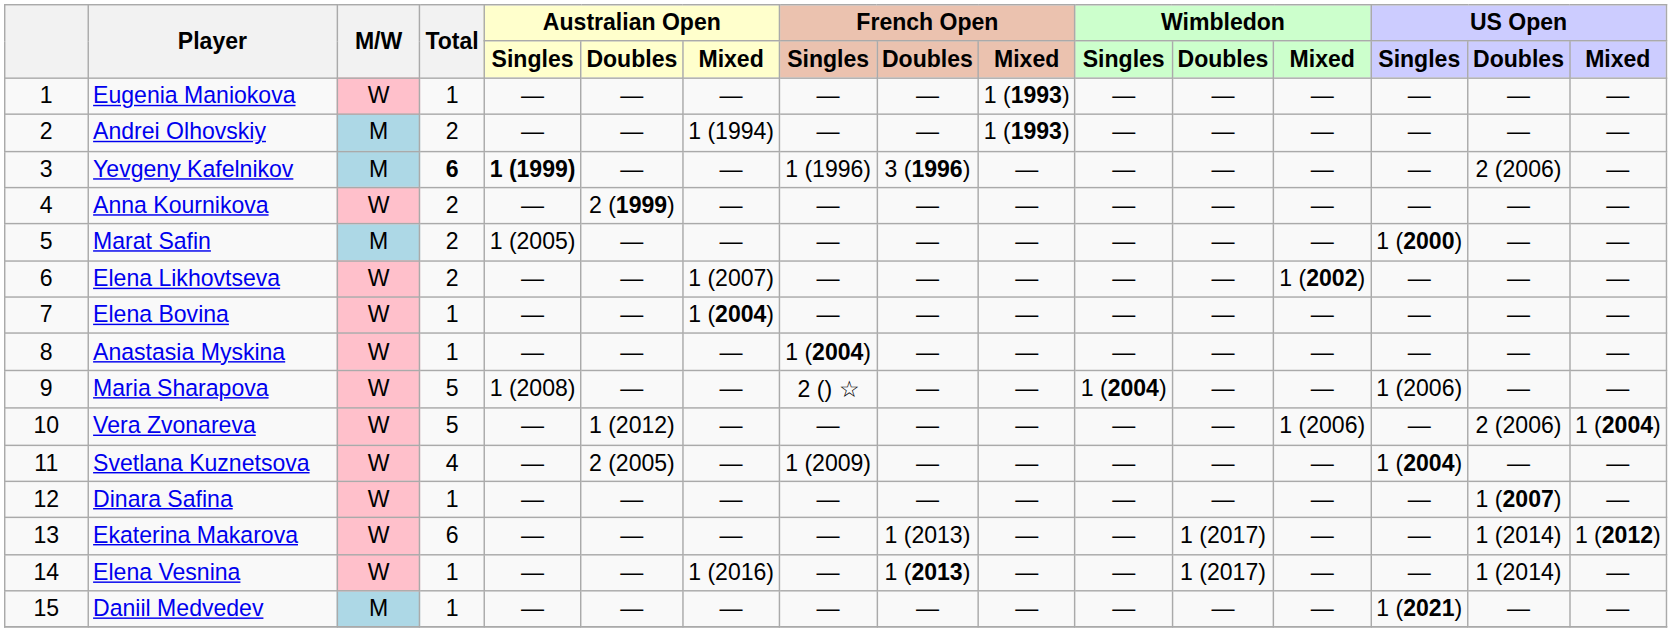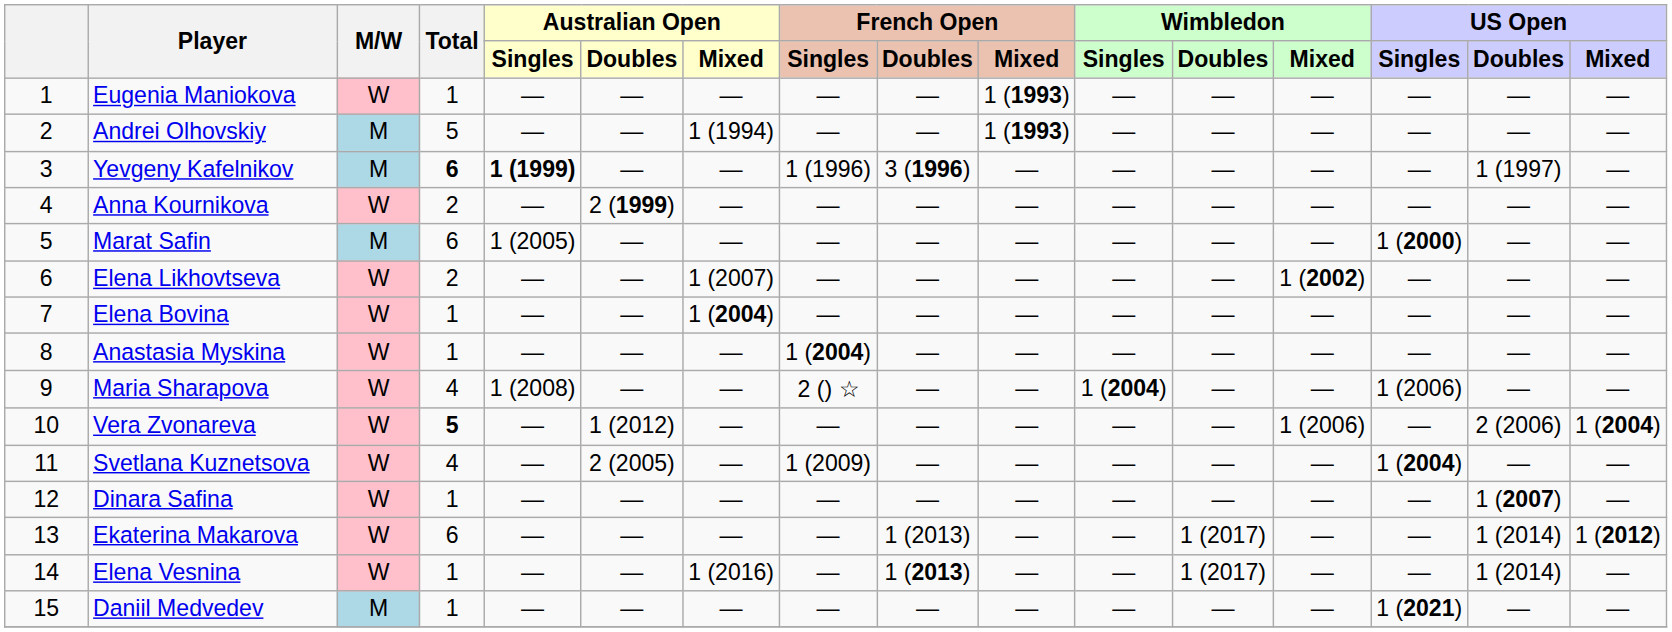Andrei Olhovskiy | Total: 2 -> 5
Yevgeny Kafelnikov | US Open / Doubles: 2 (2006) -> 1 (1997)
Marat Safin | Total: 2 -> 6
Maria Sharapova | Total: 5 -> 4
Vera Zvonareva | Total: normal -> bold
